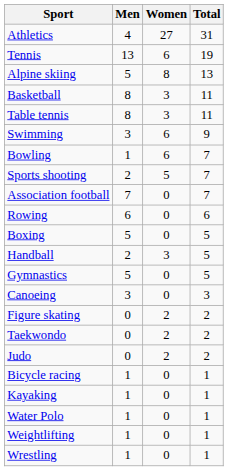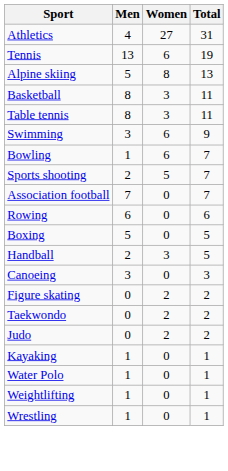- row: Gymnastics | 5 | 0 | 5
- row: Bicycle racing | 1 | 0 | 1
